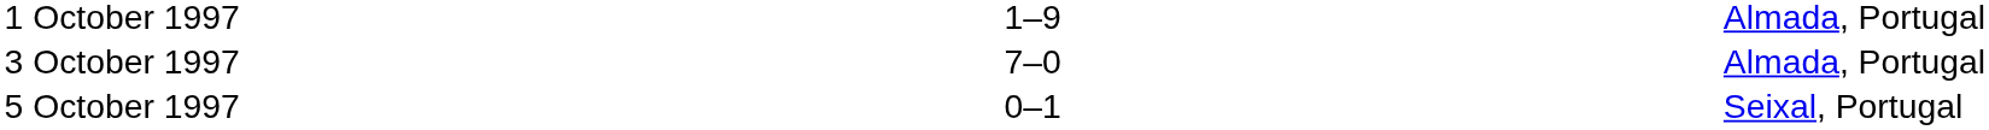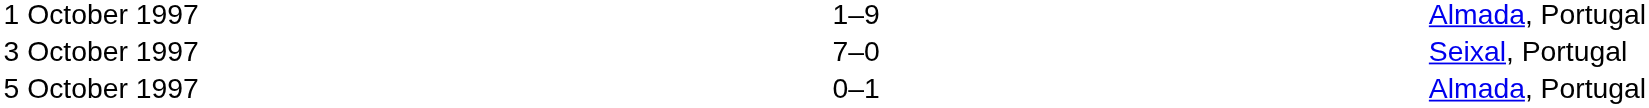3 October 1997 | column 5: Almada, Portugal -> Seixal, Portugal
5 October 1997 | column 5: Seixal, Portugal -> Almada, Portugal
